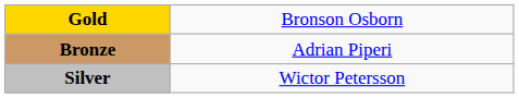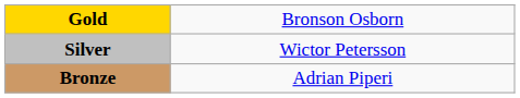rows swapped: Silver <-> Bronze
